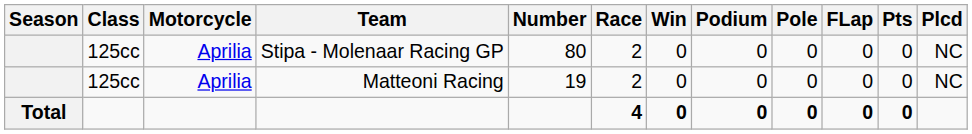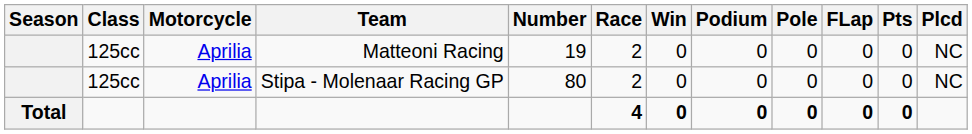rows swapped: Matteoni Racing <-> Stipa - Molenaar Racing GP
